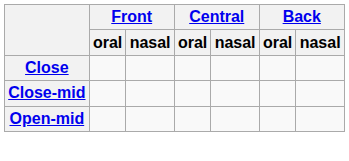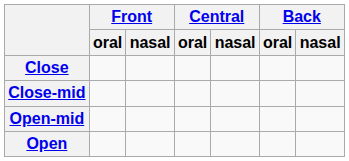+ row: Open
